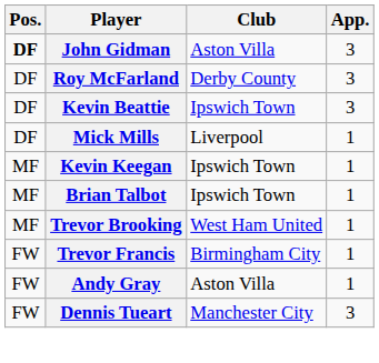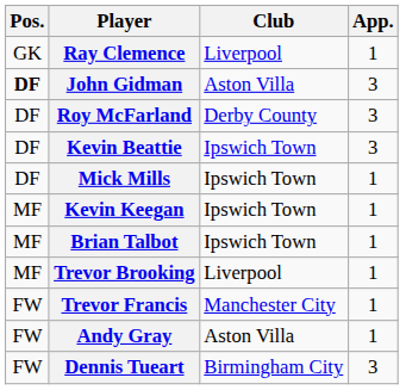+ row: GK | Ray Clemence | Liverpool | 1
Mick Mills | Club: Liverpool -> Ipswich Town
Trevor Brooking | Club: West Ham United -> Liverpool
Trevor Francis | Club: Birmingham City -> Manchester City
Dennis Tueart | Club: Manchester City -> Birmingham City
